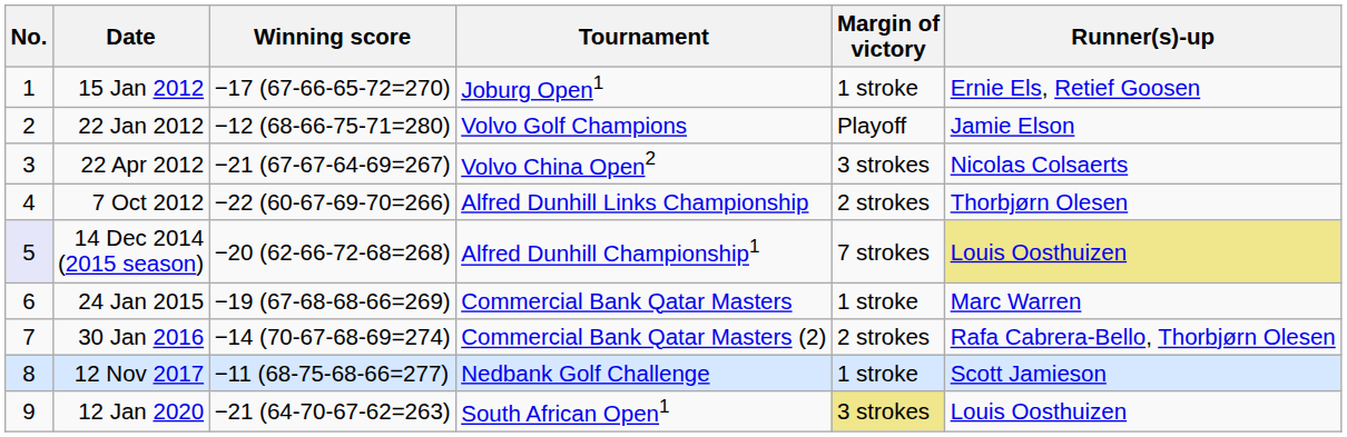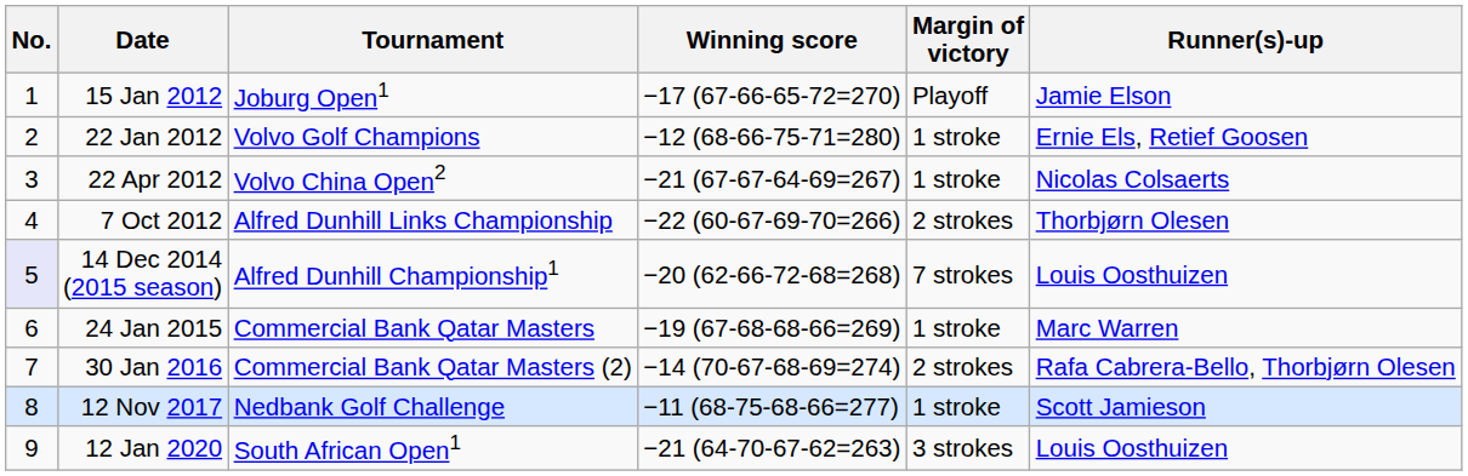columns swapped: Tournament <-> Winning score
15 Jan 2012 | Margin of victory: 1 stroke -> Playoff
15 Jan 2012 | Runner(s)-up: Ernie Els, Retief Goosen -> Jamie Elson
22 Jan 2012 | Margin of victory: Playoff -> 1 stroke
22 Jan 2012 | Runner(s)-up: Jamie Elson -> Ernie Els, Retief Goosen
22 Apr 2012 | Margin of victory: 3 strokes -> 1 stroke
14 Dec 2014 (2015 season) | Runner(s)-up: khaki background -> no background
12 Jan 2020 | Margin of victory: khaki background -> no background
